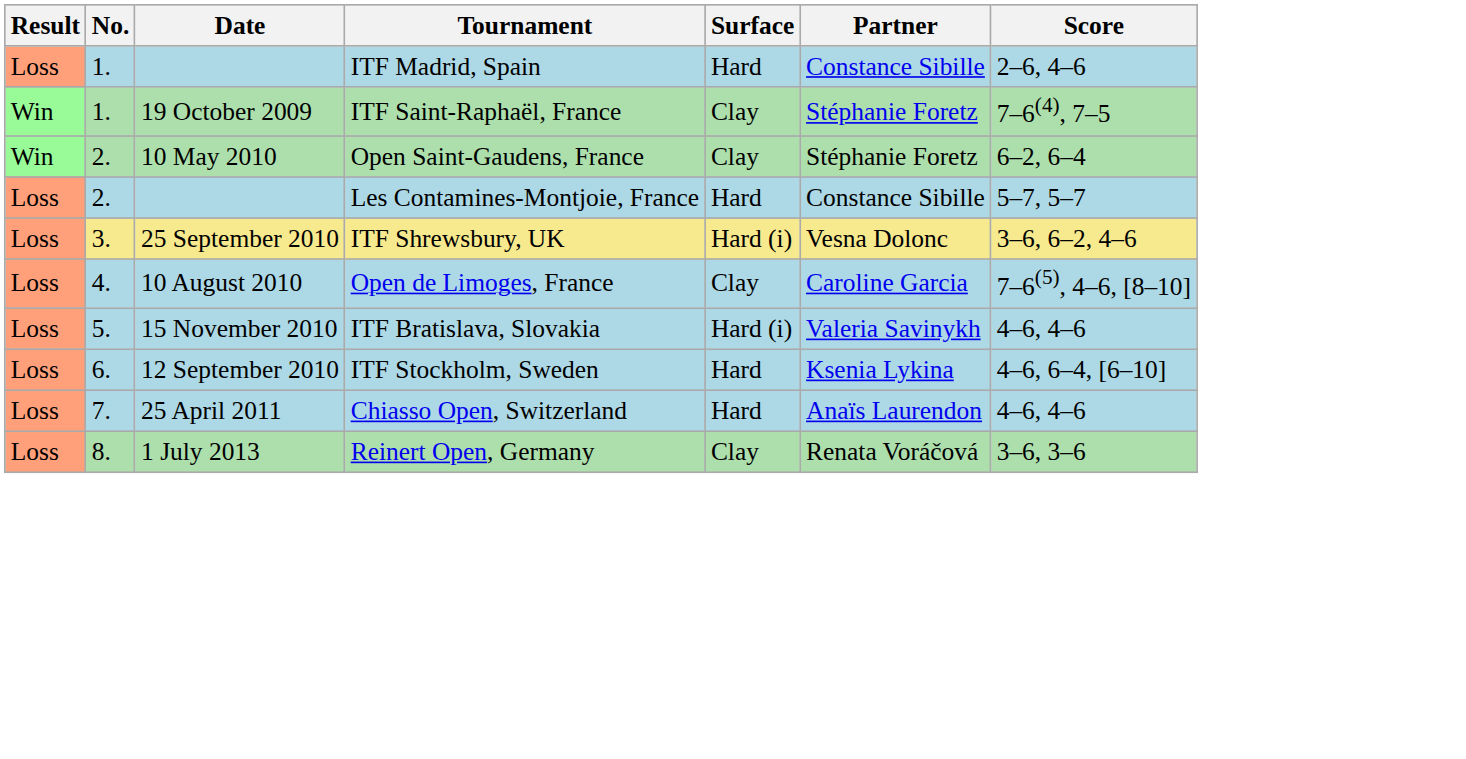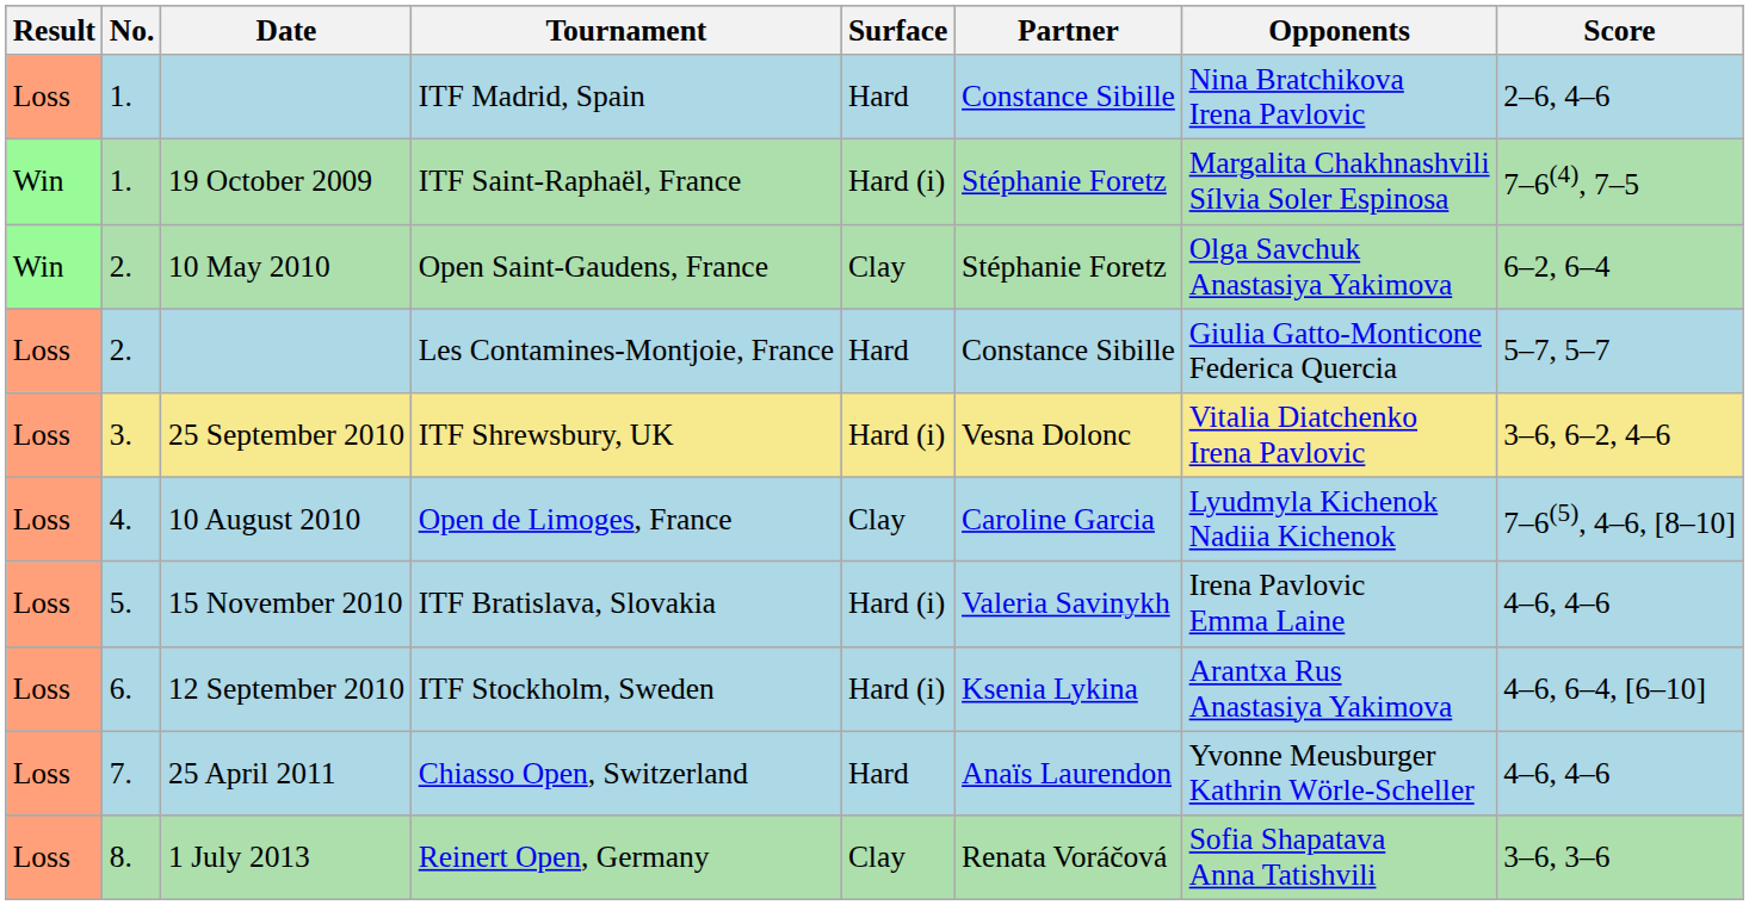+ column: Opponents | Nina Bratchikova Irena Pavlovic | Margalita Chakhnashvili Sílvia Soler Espinosa | Olga Savchuk Anastasiya Yakimova | Giulia Gatto-Monticone Federica Quercia | Vitalia Diatchenko Irena Pavlovic | Lyudmyla Kichenok Nadiia Kichenok | Irena Pavlovic Emma Laine | Arantxa Rus Anastasiya Yakimova | Yvonne Meusburger Kathrin Wörle-Scheller | Sofia Shapatava Anna Tatishvili
ITF Saint-Raphaël, France | Surface: Clay -> Hard (i)
ITF Stockholm, Sweden | Surface: Hard -> Hard (i)
